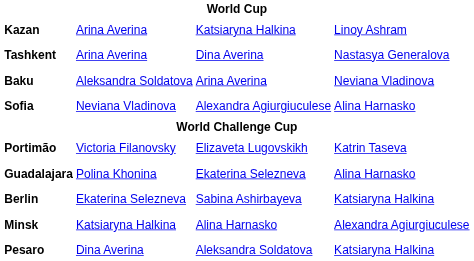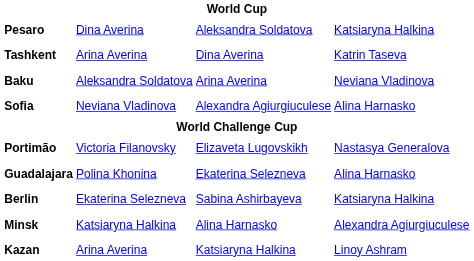rows swapped: Pesaro <-> Kazan
Tashkent | column 4: Nastasya Generalova -> Katrin Taseva
Portimão | column 4: Katrin Taseva -> Nastasya Generalova
